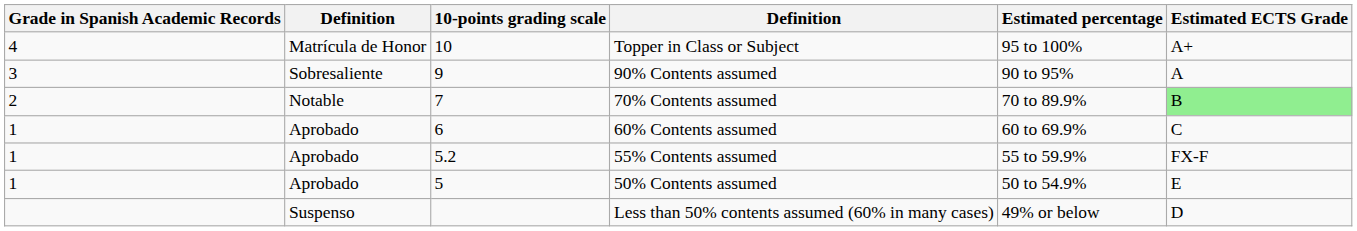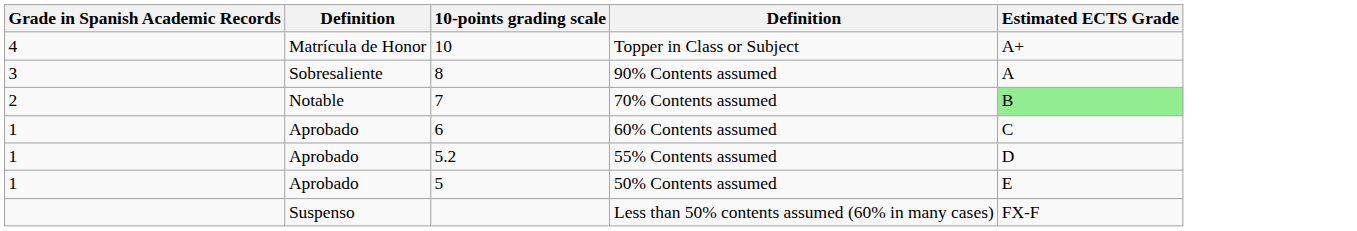- column: Estimated percentage | 95 to 100% | 90 to 95% | 70 to 89.9% | 60 to 69.9% | 55 to 59.9% | 50 to 54.9% | 49% or below
90% Contents assumed | 10-points grading scale: 9 -> 8
55% Contents assumed | Estimated ECTS Grade: FX-F -> D
Less than 50% contents assumed (60% in many cases) | Estimated ECTS Grade: D -> FX-F
